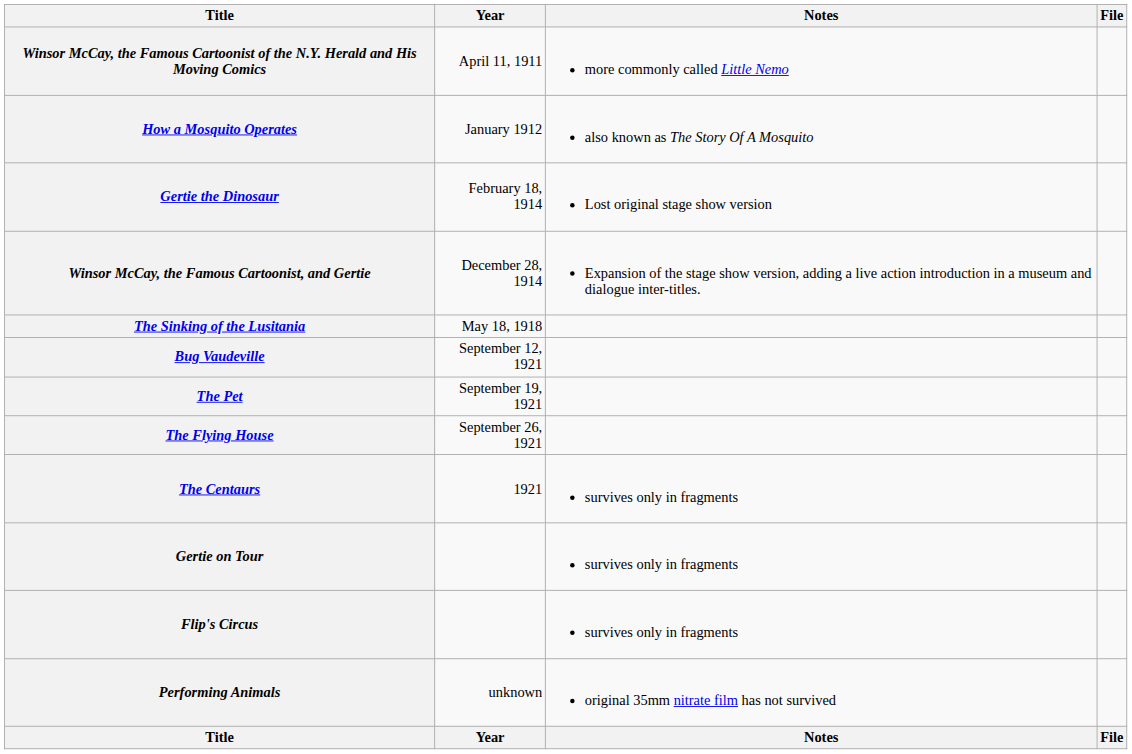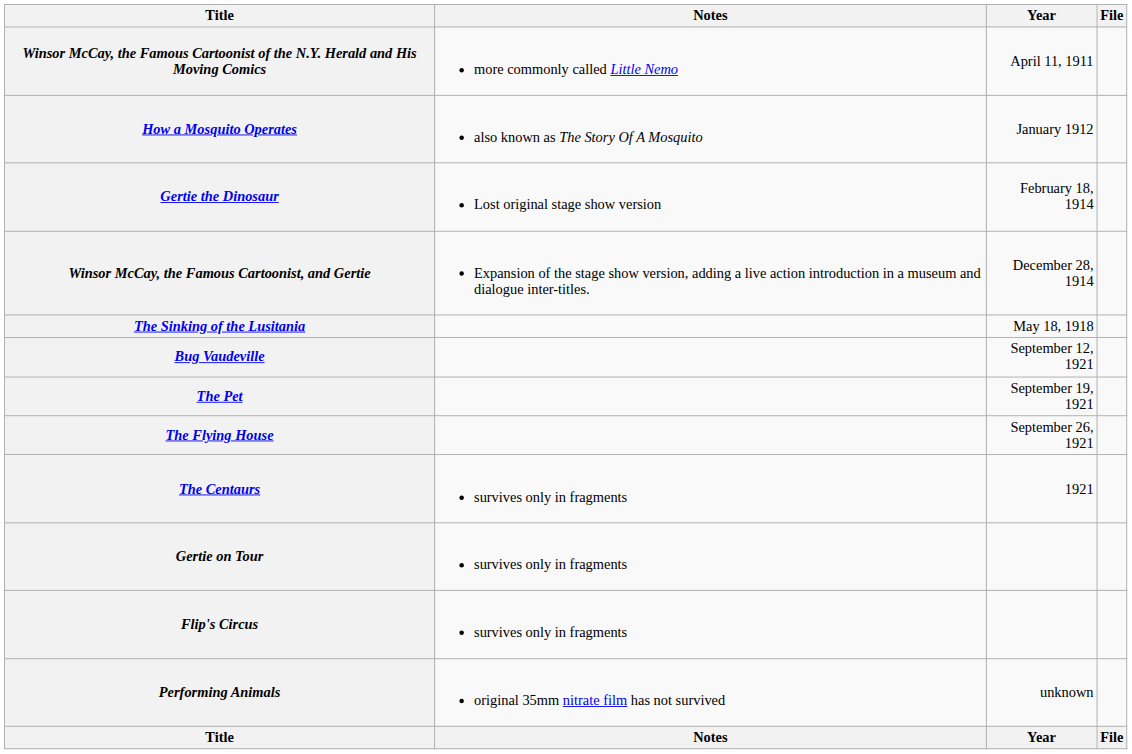columns swapped: Year <-> Notes
